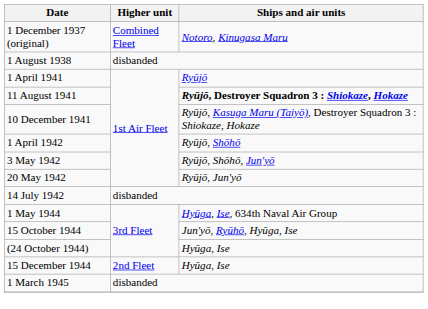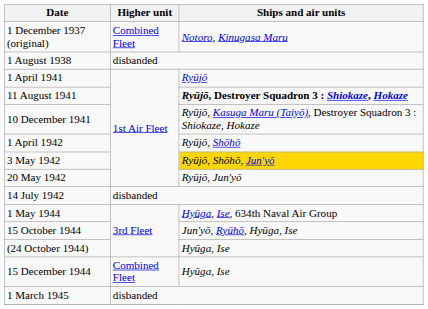3 May 1942 | Ships and air units: no background -> gold background
15 December 1944 | Higher unit: 2nd Fleet -> Combined Fleet
